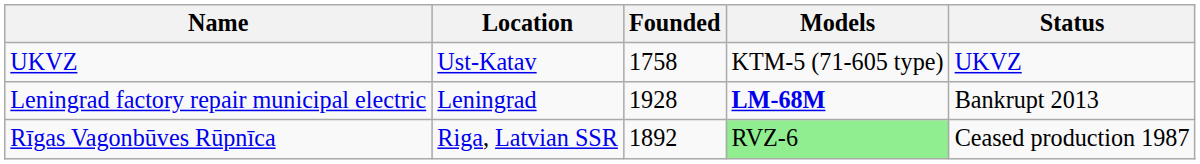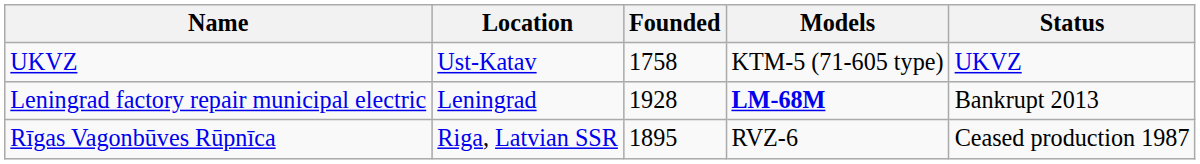Rīgas Vagonbūves Rūpnīca | Founded: 1892 -> 1895
Rīgas Vagonbūves Rūpnīca | Models: lightgreen background -> no background
